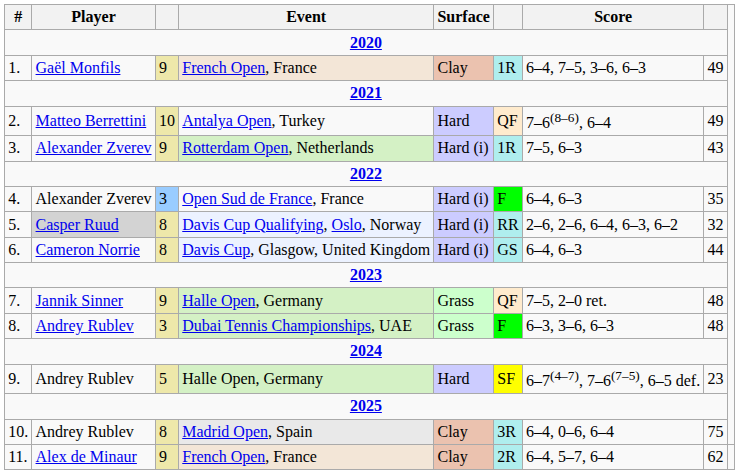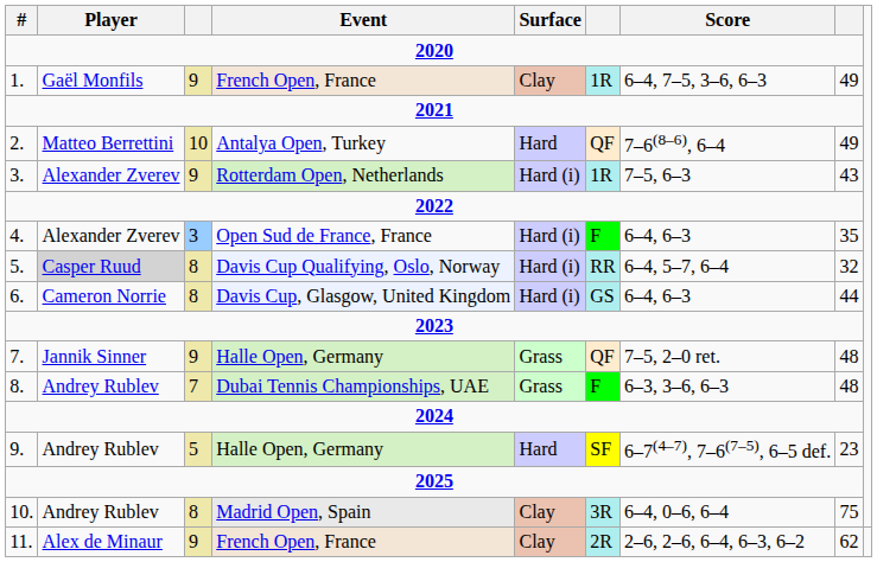5. | Score: 2–6, 2–6, 6–4, 6–3, 6–2 -> 6–4, 5–7, 6–4
8. | column 3: 3 -> 7
11. | Score: 6–4, 5–7, 6–4 -> 2–6, 2–6, 6–4, 6–3, 6–2
